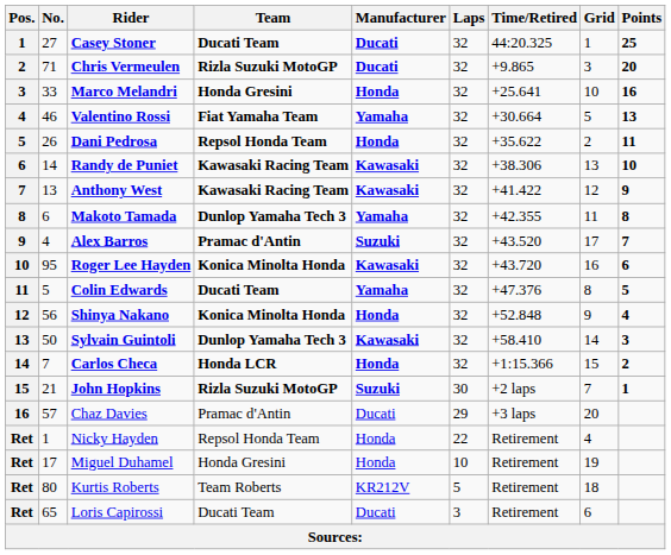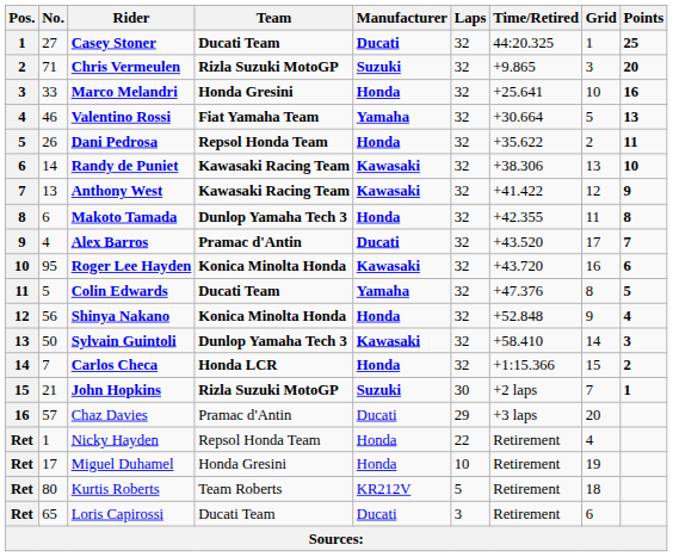Chris Vermeulen | Manufacturer: Ducati -> Suzuki
Makoto Tamada | Manufacturer: Yamaha -> Honda
Alex Barros | Manufacturer: Suzuki -> Ducati
